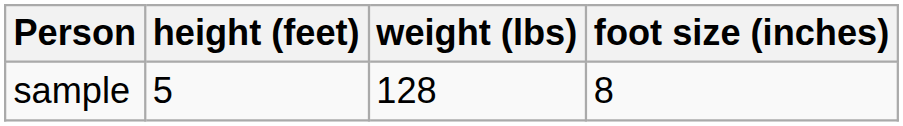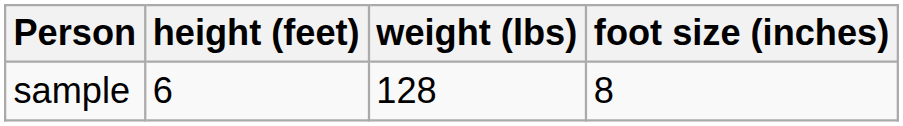sample | height (feet): 5 -> 6
